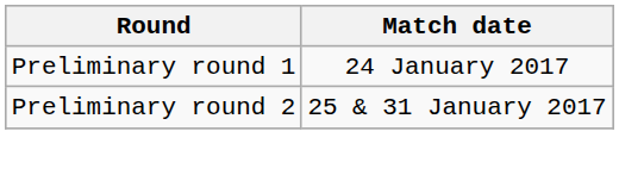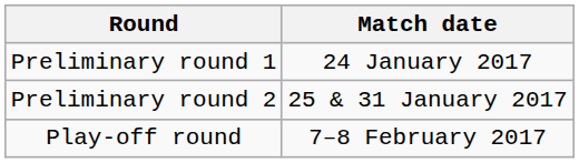+ row: Play-off round | 7–8 February 2017
